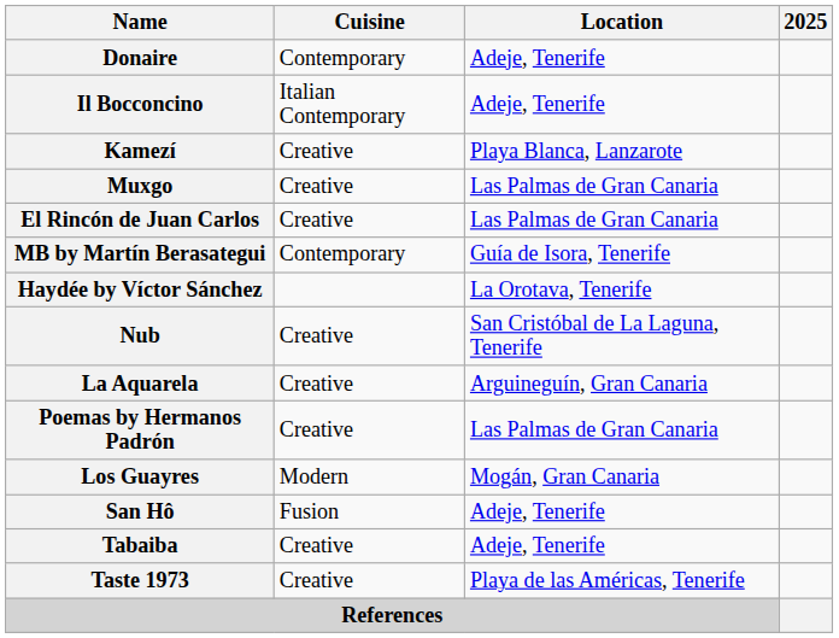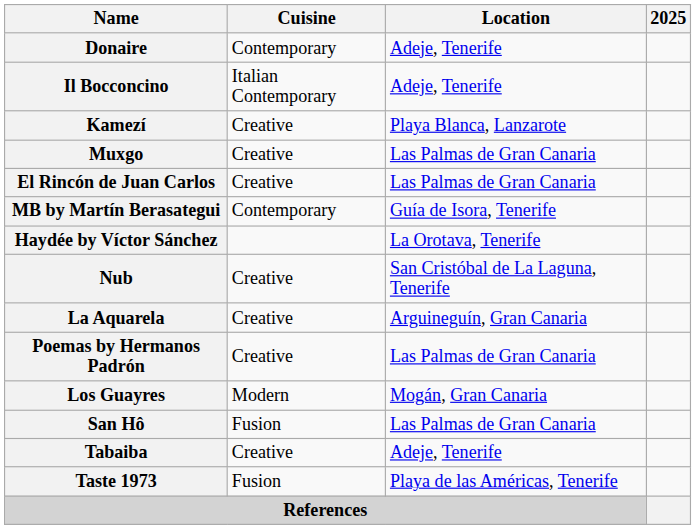San Hô | Location: Adeje, Tenerife -> Las Palmas de Gran Canaria
Taste 1973 | Cuisine: Creative -> Fusion
